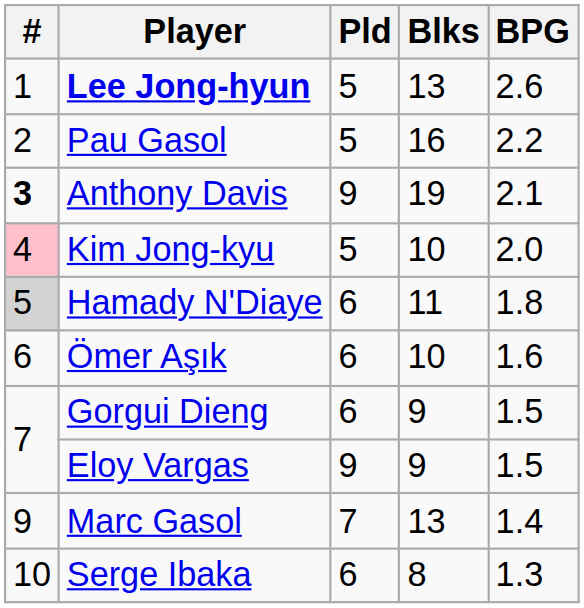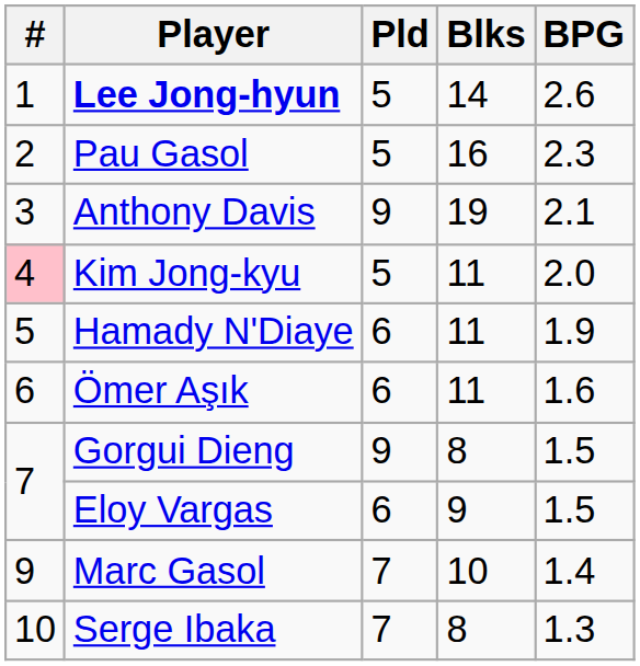Lee Jong-hyun | Blks: 13 -> 14
Pau Gasol | BPG: 2.2 -> 2.3
Anthony Davis | #: bold -> normal
Kim Jong-kyu | Blks: 10 -> 11
Hamady N'Diaye | #: lightgrey background -> no background
Hamady N'Diaye | BPG: 1.8 -> 1.9
Ömer Aşık | Blks: 10 -> 11
Gorgui Dieng | Pld: 6 -> 9
Gorgui Dieng | Blks: 9 -> 8
Eloy Vargas | Pld: 9 -> 6
Marc Gasol | Blks: 13 -> 10
Serge Ibaka | Pld: 6 -> 7
